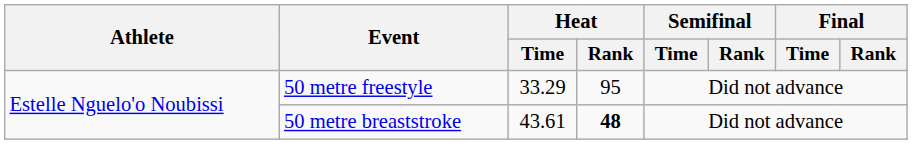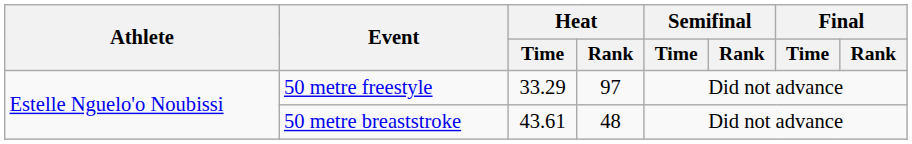50 metre freestyle | Heat / Rank: 95 -> 97
50 metre breaststroke | Heat / Rank: bold -> normal
